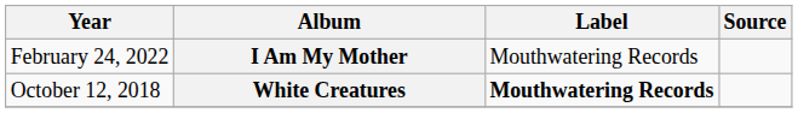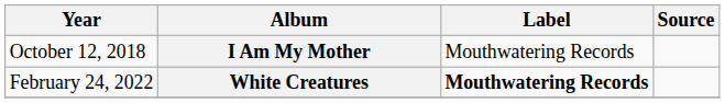I Am My Mother | Year: February 24, 2022 -> October 12, 2018
White Creatures | Year: October 12, 2018 -> February 24, 2022
